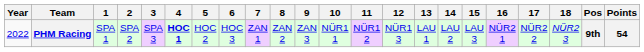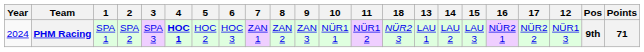columns swapped: 12 <-> 18
PHM Racing | Year: 2022 -> 2024
PHM Racing | Points: 54 -> 71
